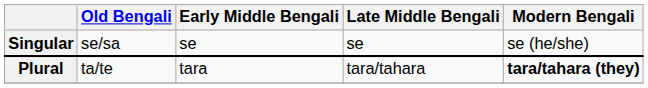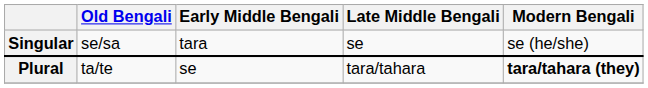Singular | Early Middle Bengali: se -> tara
Plural | Early Middle Bengali: tara -> se
